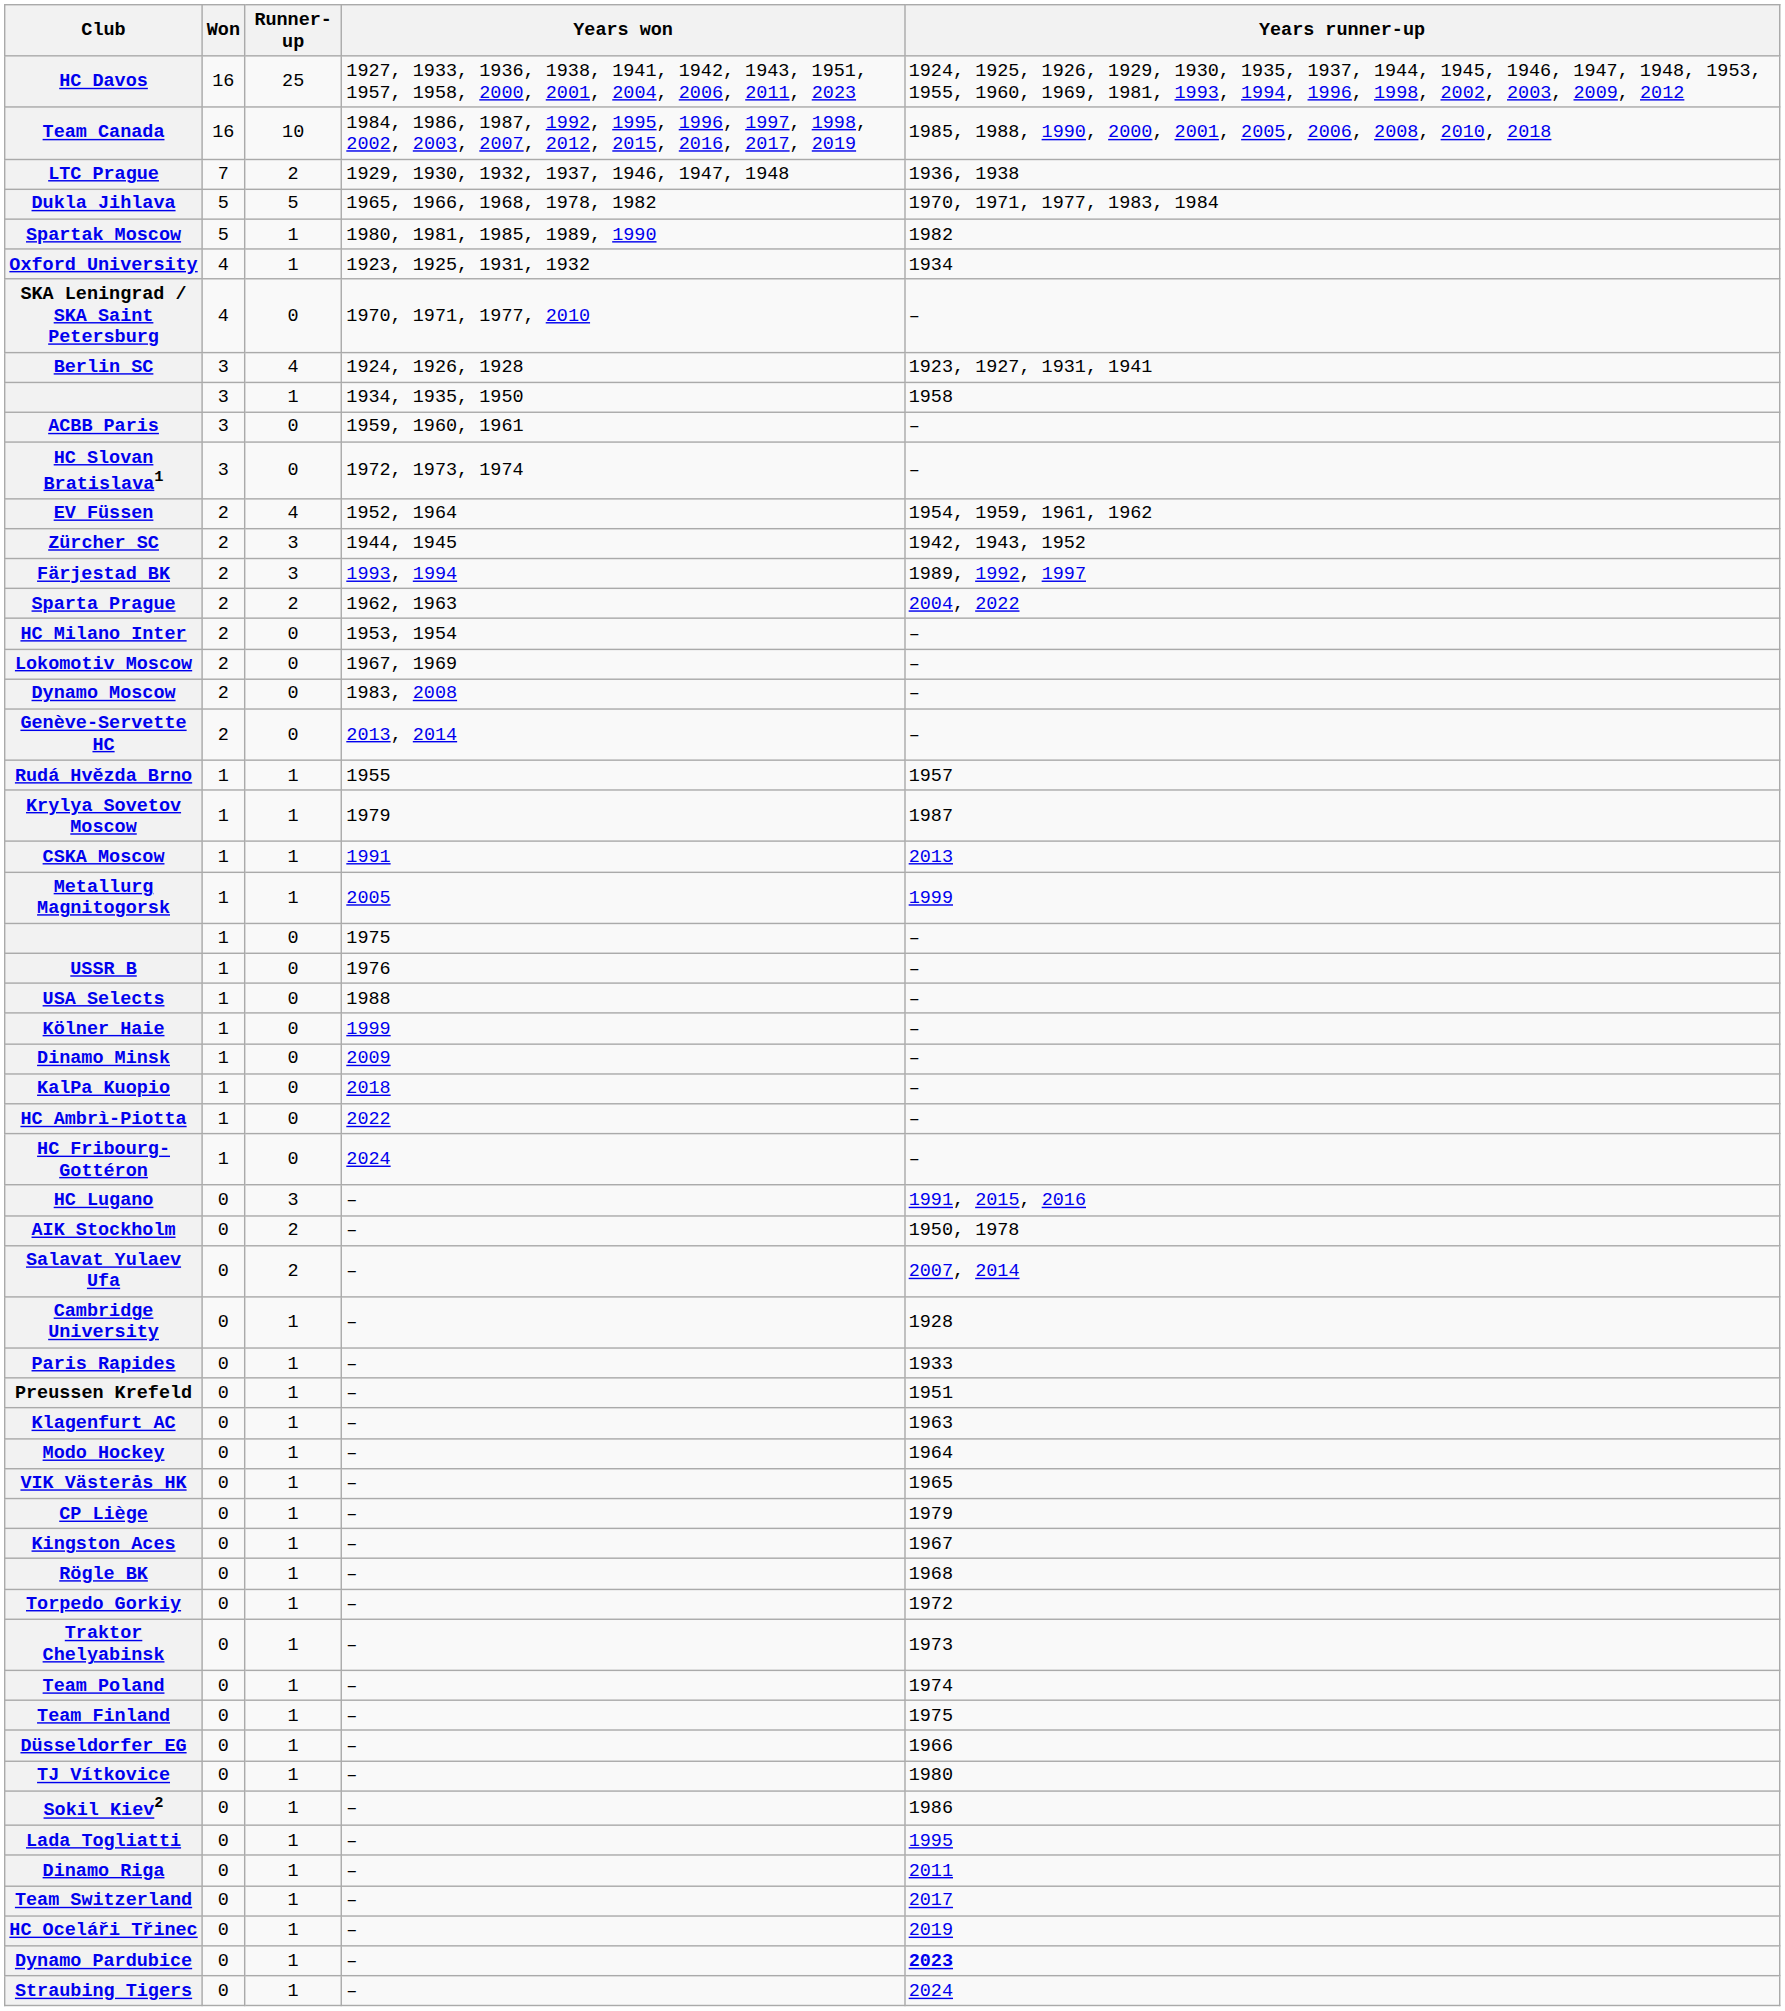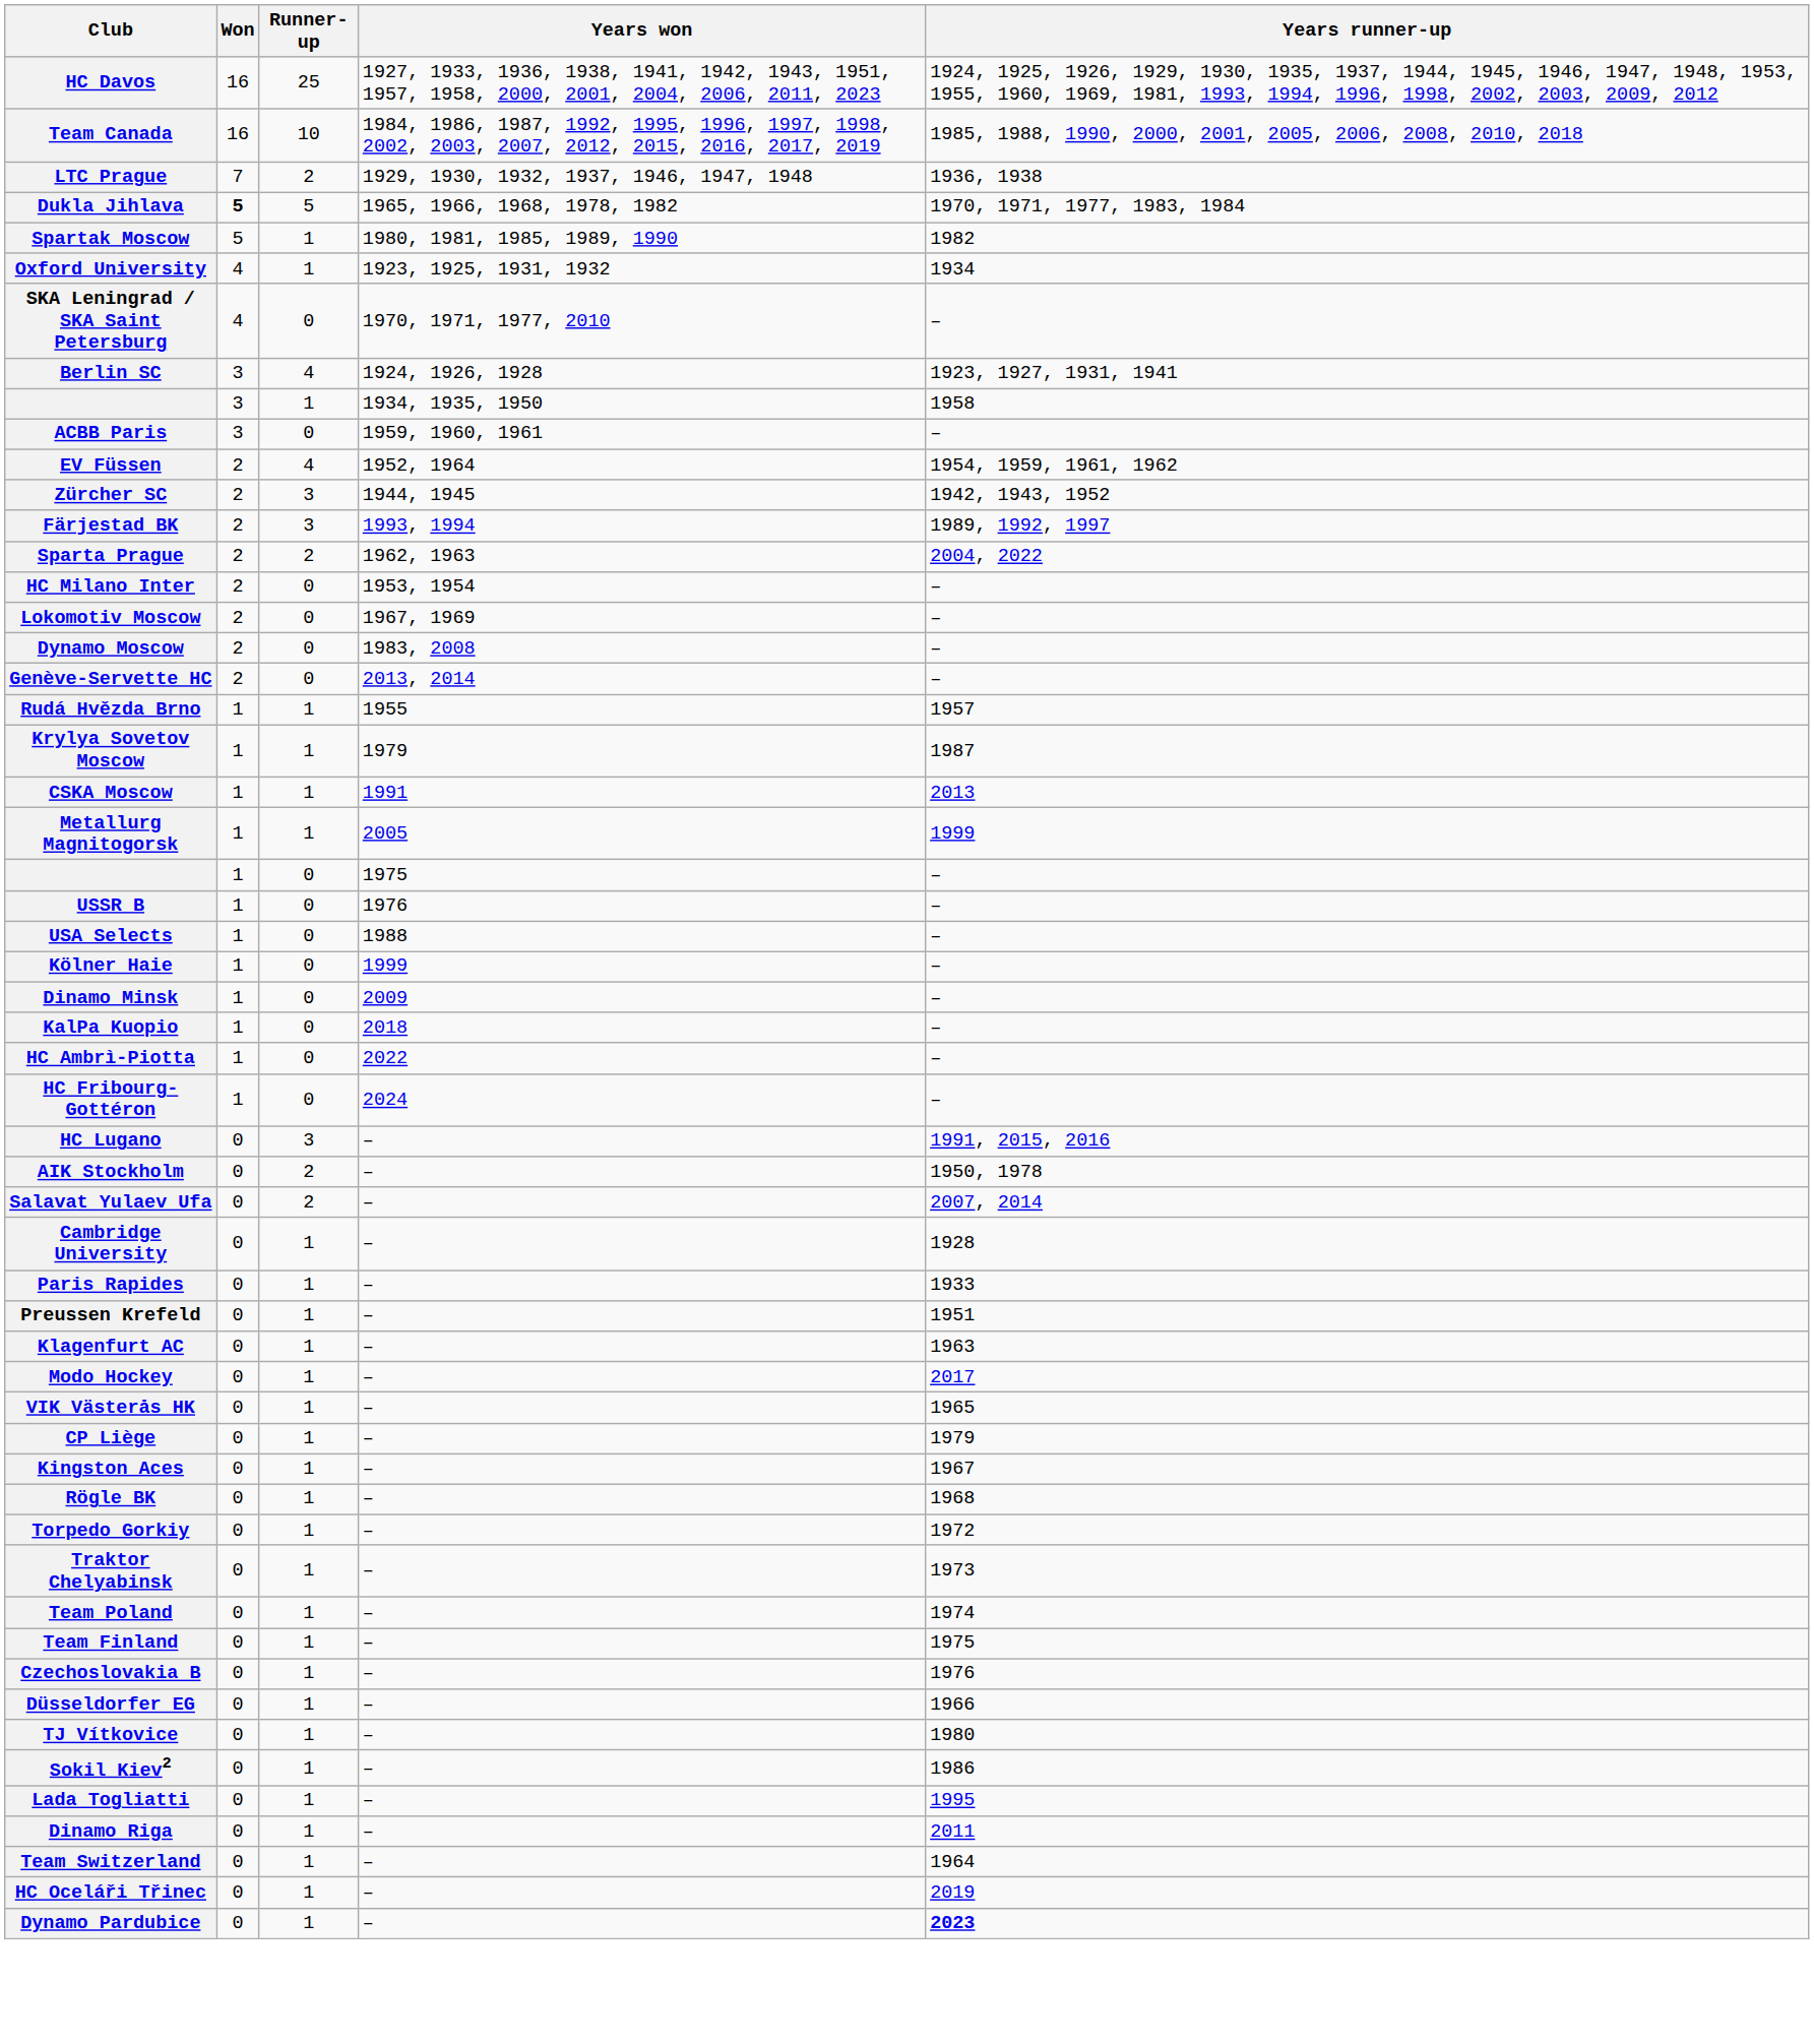Dukla Jihlava | Won: normal -> bold
- row: HC Slovan Bratislava1 | 3 | 0 | 1972, 1973, 1974 | –
Modo Hockey | Years runner-up: 1964 -> 2017
+ row: Czechoslovakia B | 0 | 1 | – | 1976
Team Switzerland | Years runner-up: 2017 -> 1964
- row: Straubing Tigers | 0 | 1 | – | 2024
